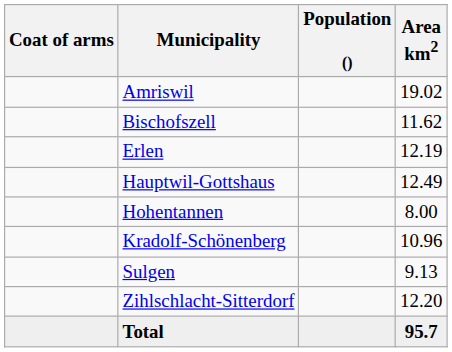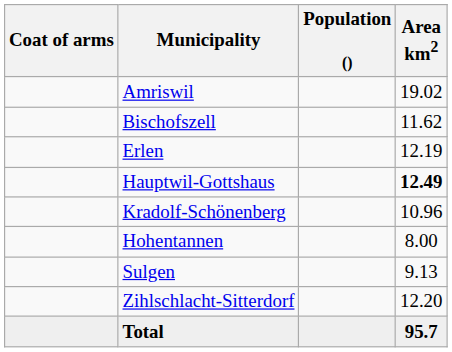Hauptwil-Gottshaus | Area km2: normal -> bold
rows swapped: Hohentannen <-> Kradolf-Schönenberg
